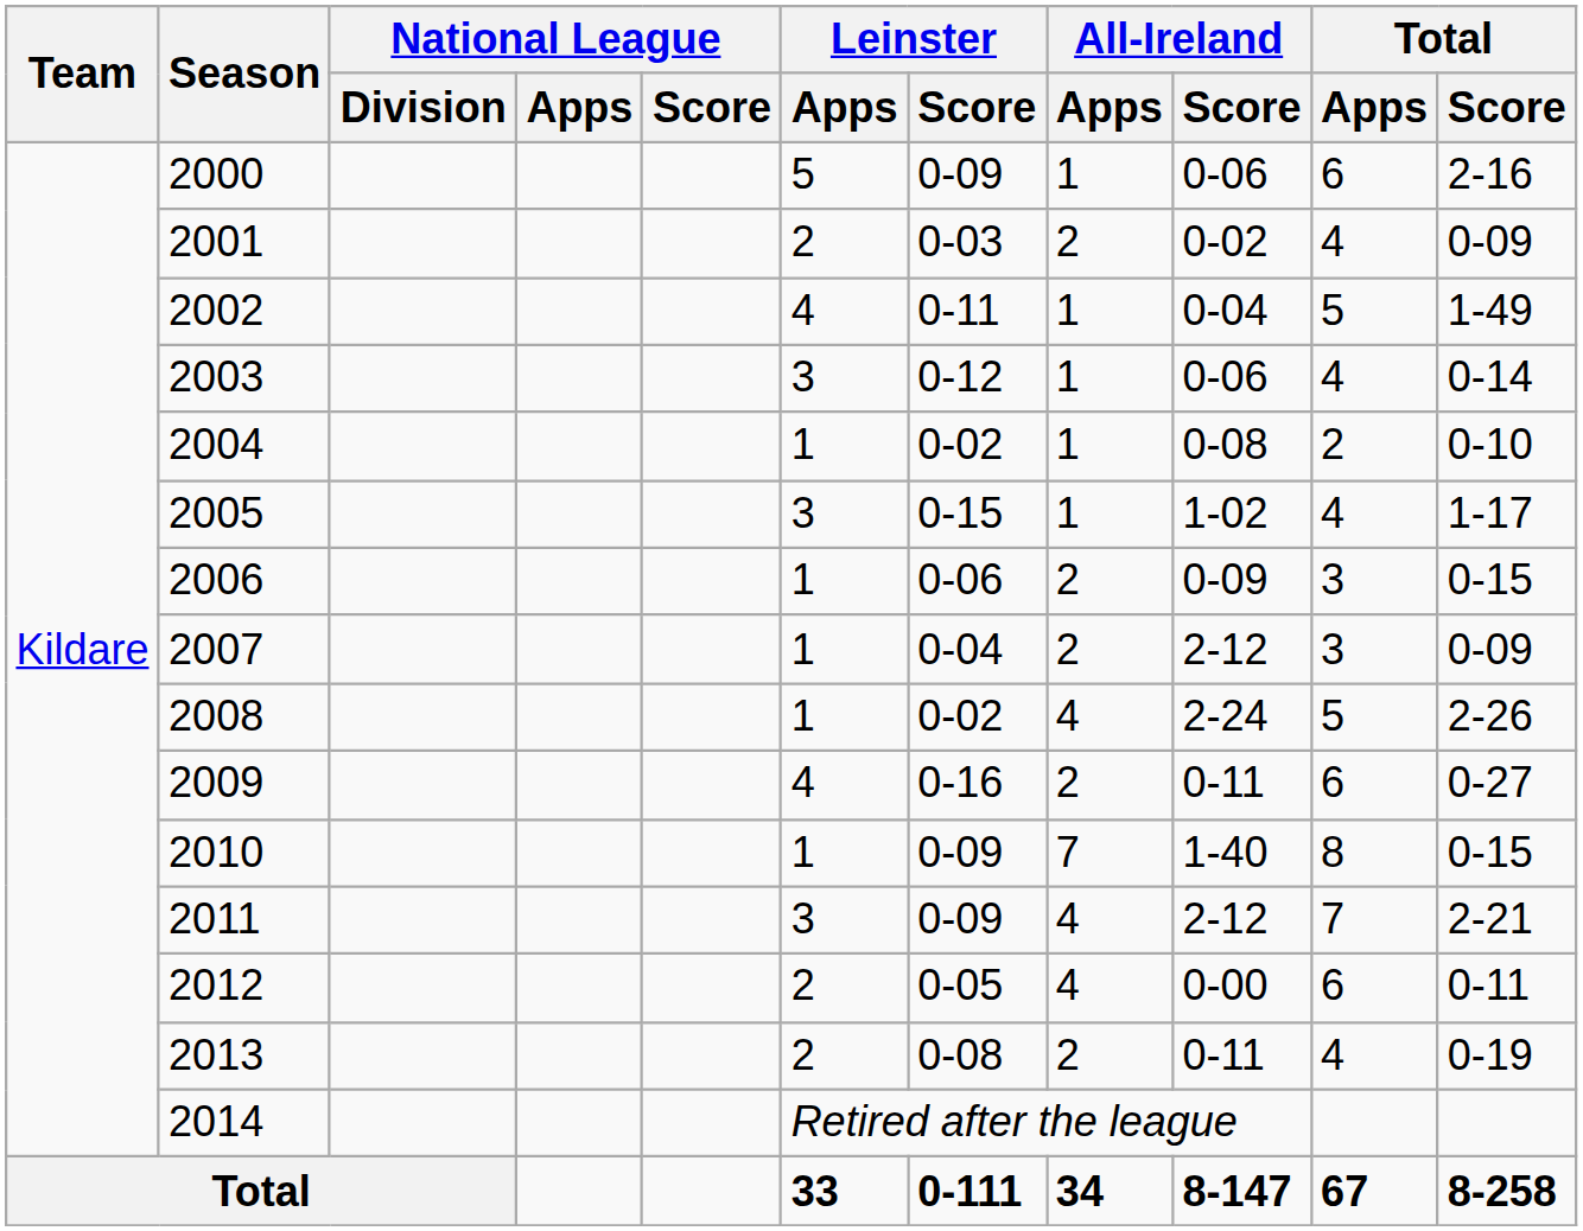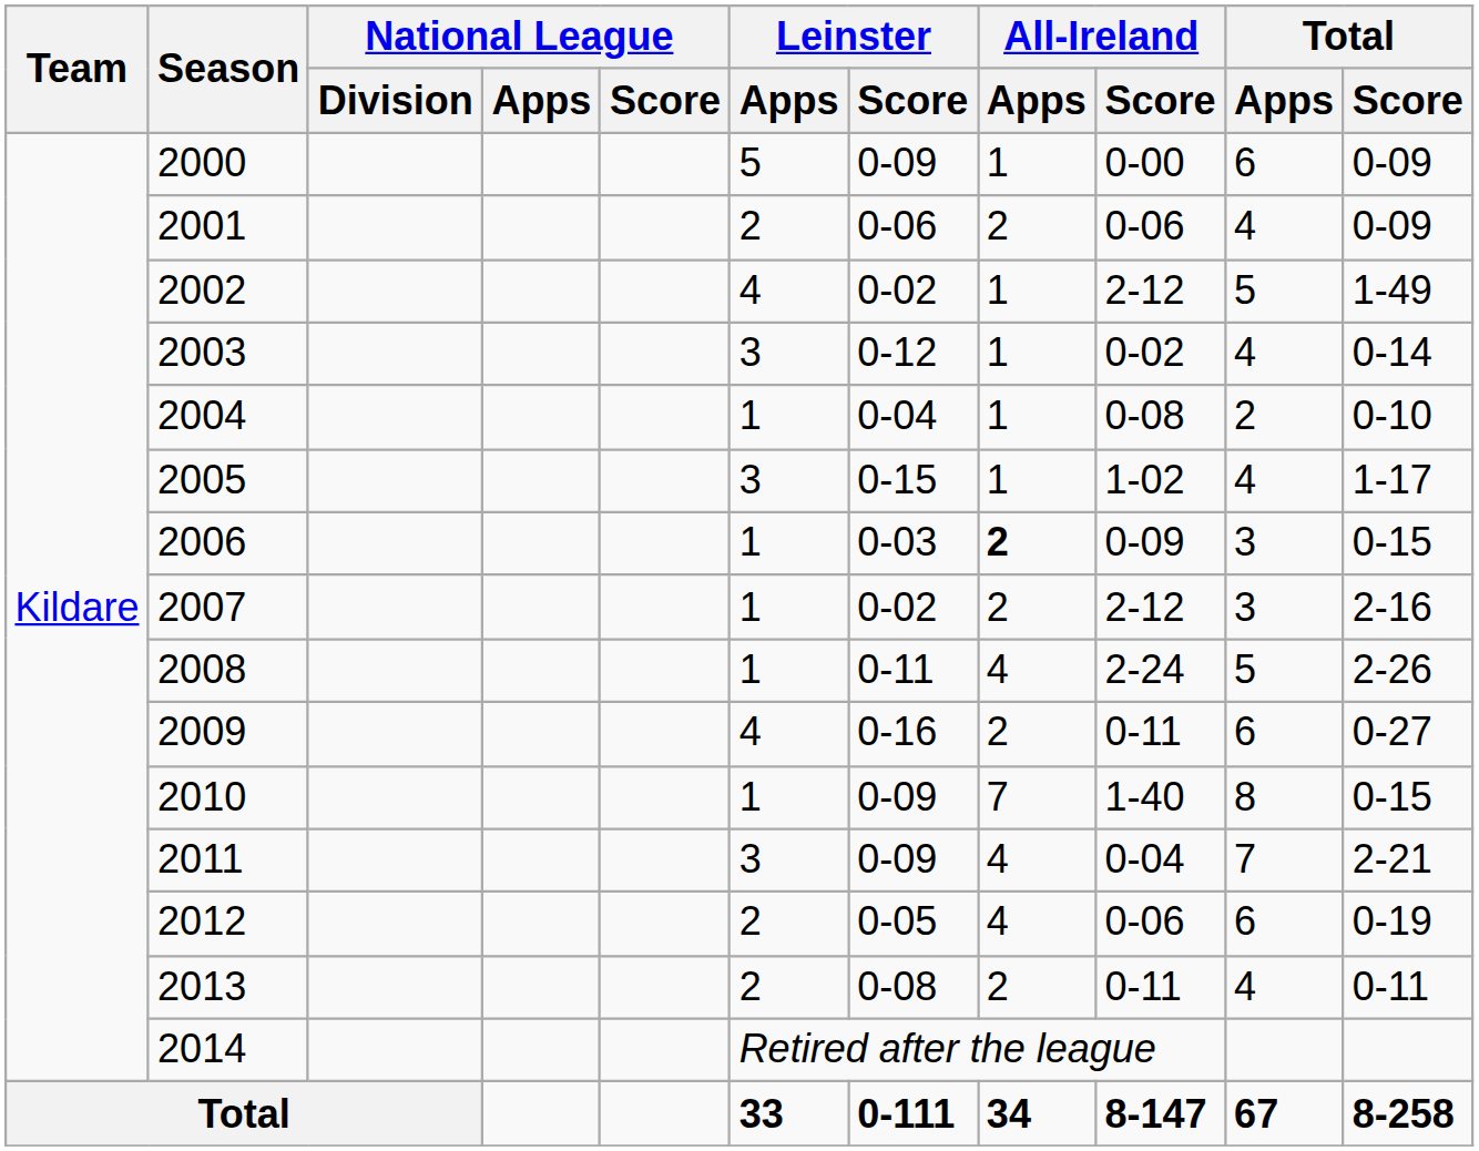2000 | All-Ireland / Score: 0-06 -> 0-00
2000 | Total / Score: 2-16 -> 0-09
2001 | Leinster / Score: 0-03 -> 0-06
2001 | All-Ireland / Score: 0-02 -> 0-06
2002 | Leinster / Score: 0-11 -> 0-02
2002 | All-Ireland / Score: 0-04 -> 2-12
2003 | All-Ireland / Score: 0-06 -> 0-02
2004 | Leinster / Score: 0-02 -> 0-04
2006 | Leinster / Score: 0-06 -> 0-03
2006 | All-Ireland / Apps: normal -> bold
2007 | Leinster / Score: 0-04 -> 0-02
2007 | Total / Score: 0-09 -> 2-16
2008 | Leinster / Score: 0-02 -> 0-11
2011 | All-Ireland / Score: 2-12 -> 0-04
2012 | All-Ireland / Score: 0-00 -> 0-06
2012 | Total / Score: 0-11 -> 0-19
2013 | Total / Score: 0-19 -> 0-11
